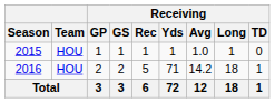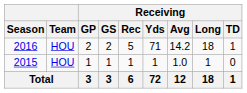rows swapped: 2015 <-> 2016
